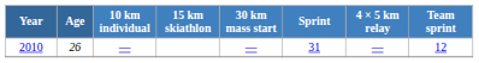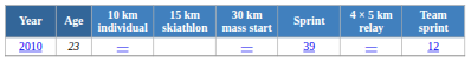2010 | Age: 26 -> 23
2010 | Sprint: 31 -> 39
